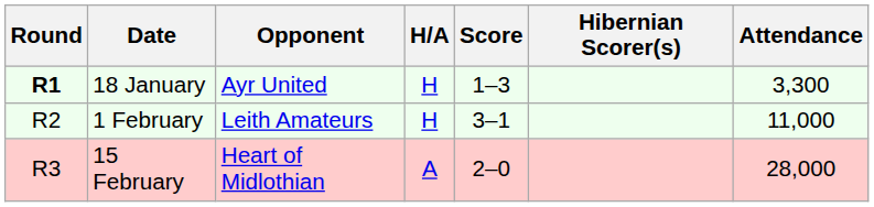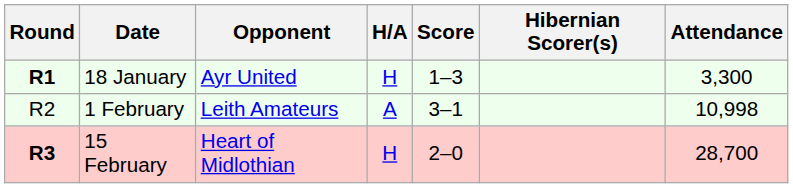1 February | H/A: H -> A
1 February | Attendance: 11,000 -> 10,998
15 February | Round: normal -> bold
15 February | H/A: A -> H
15 February | Attendance: 28,000 -> 28,700
